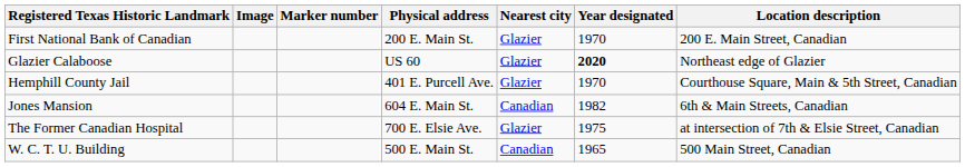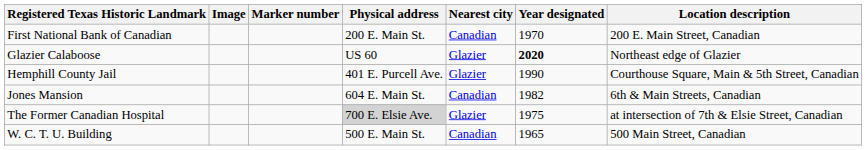First National Bank of Canadian | Nearest city: Glazier -> Canadian
Hemphill County Jail | Year designated: 1970 -> 1990
The Former Canadian Hospital | Physical address: no background -> lightgrey background
